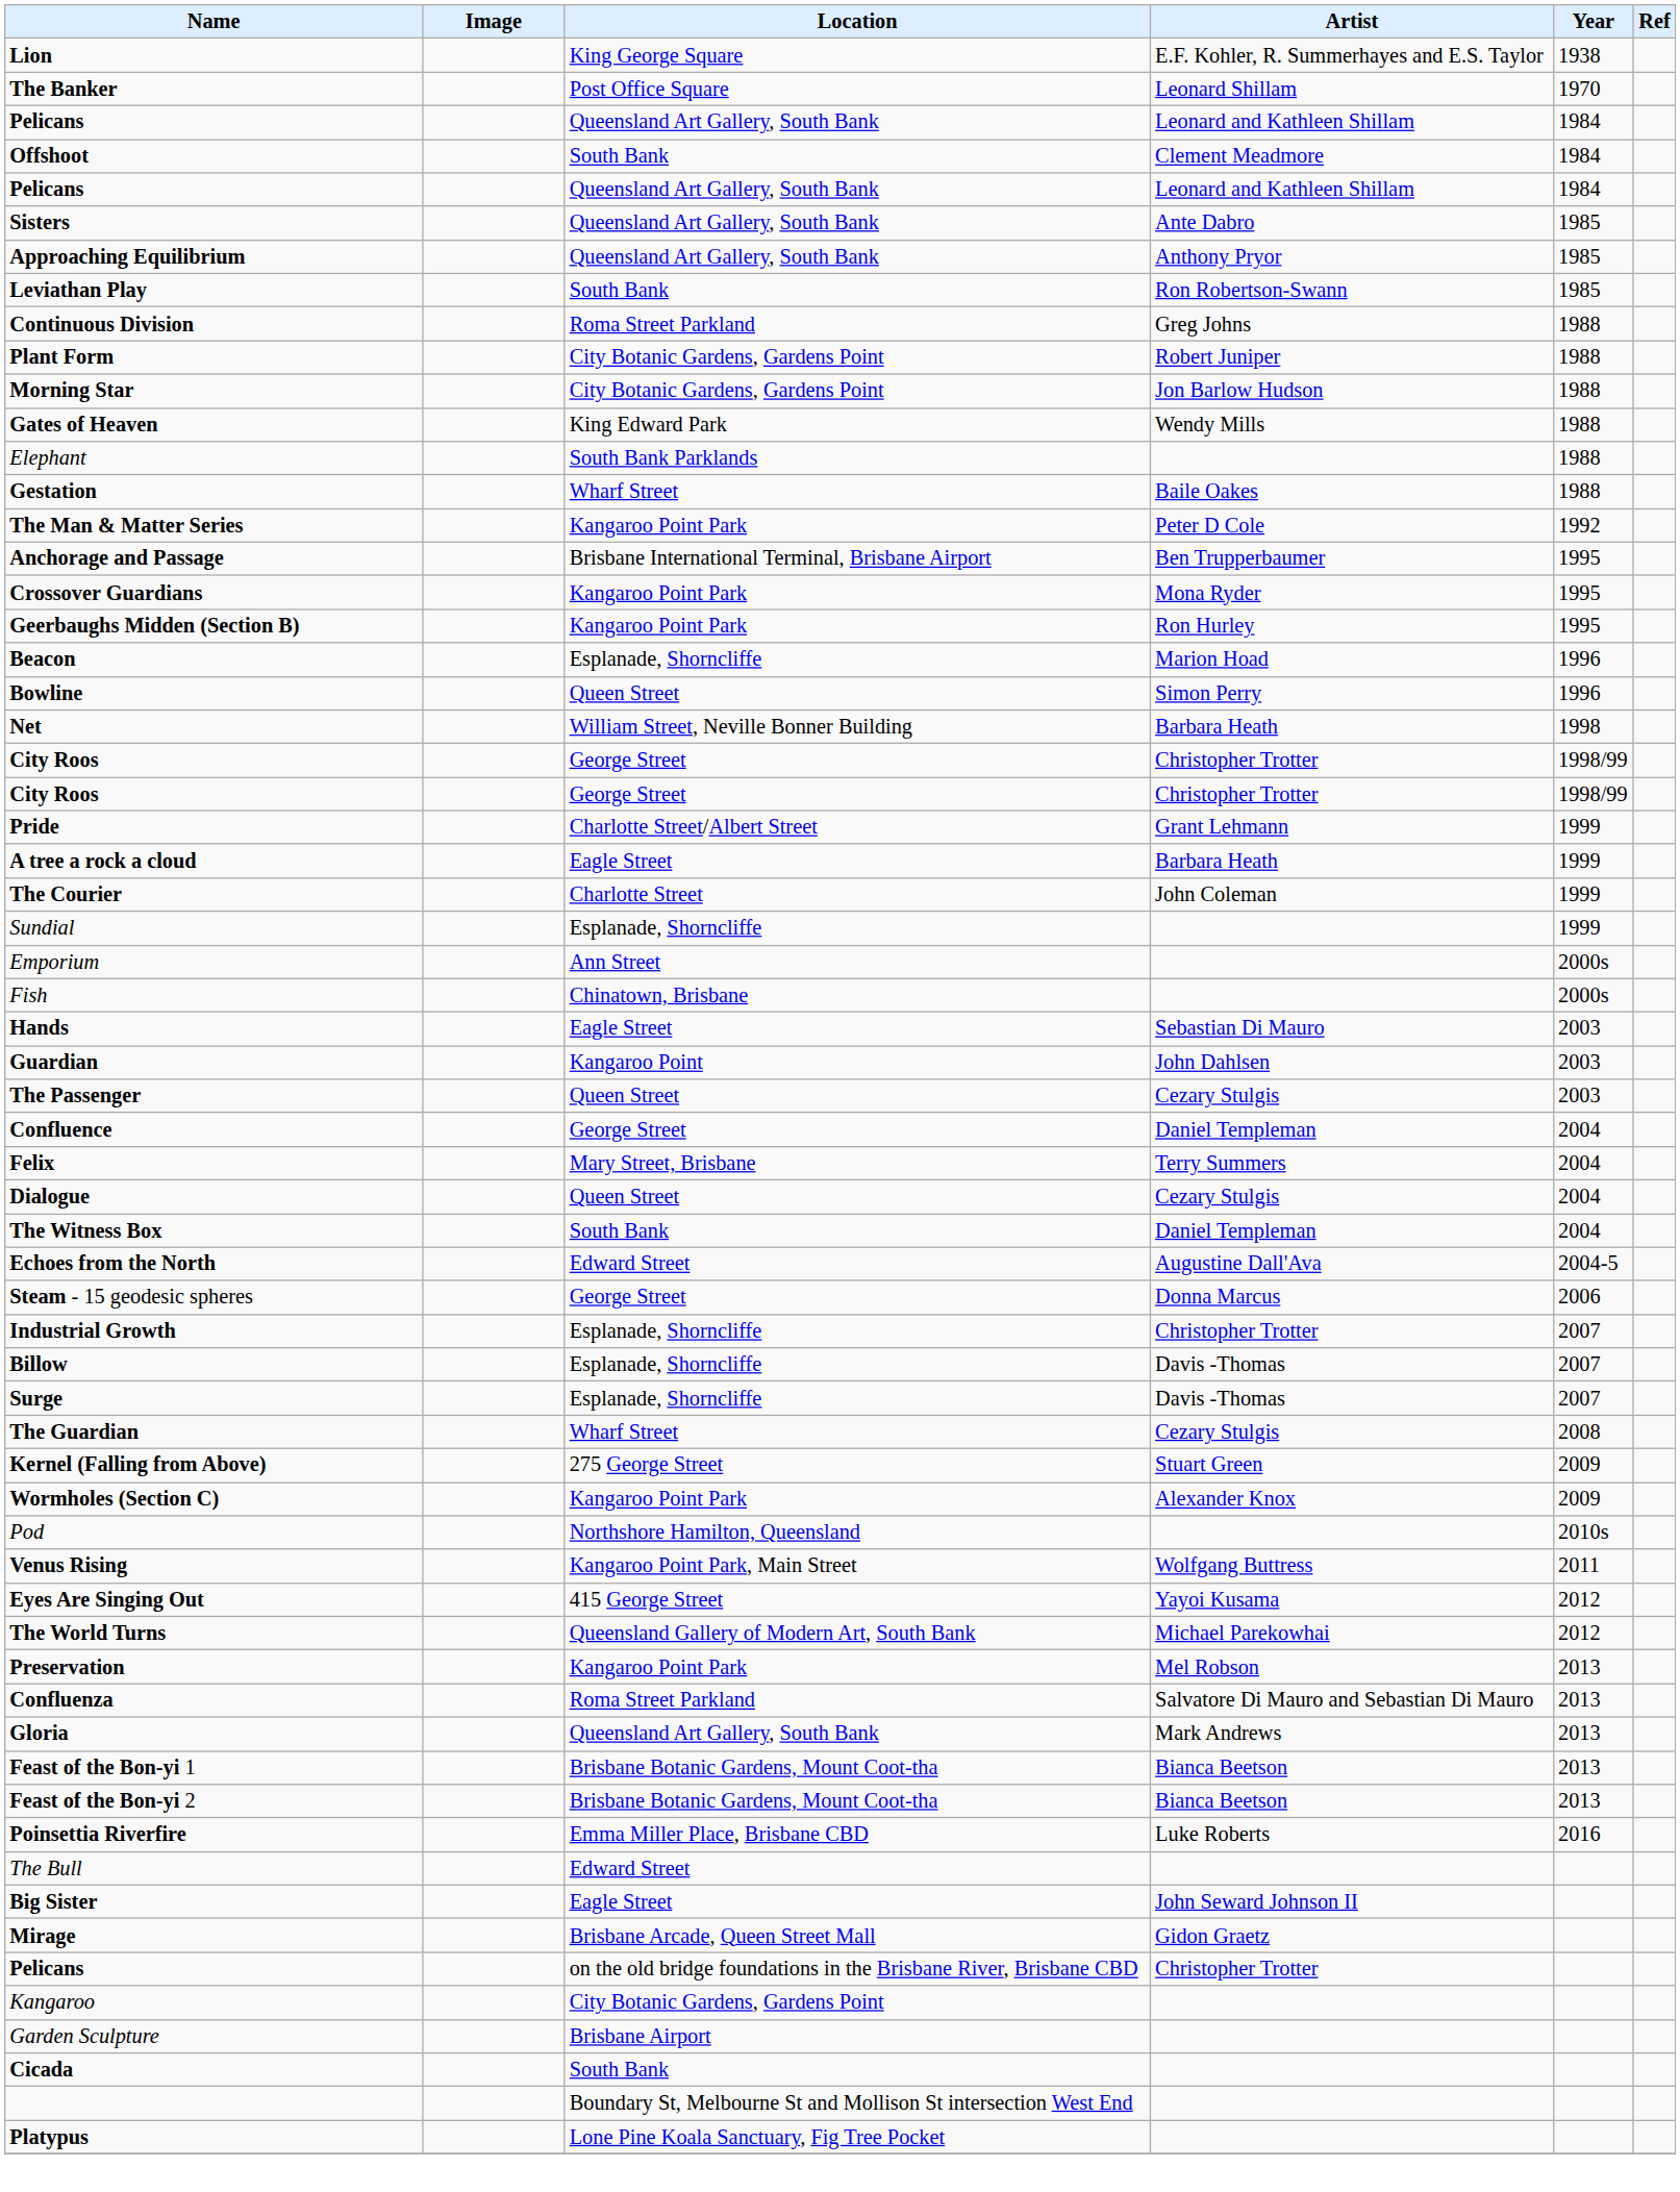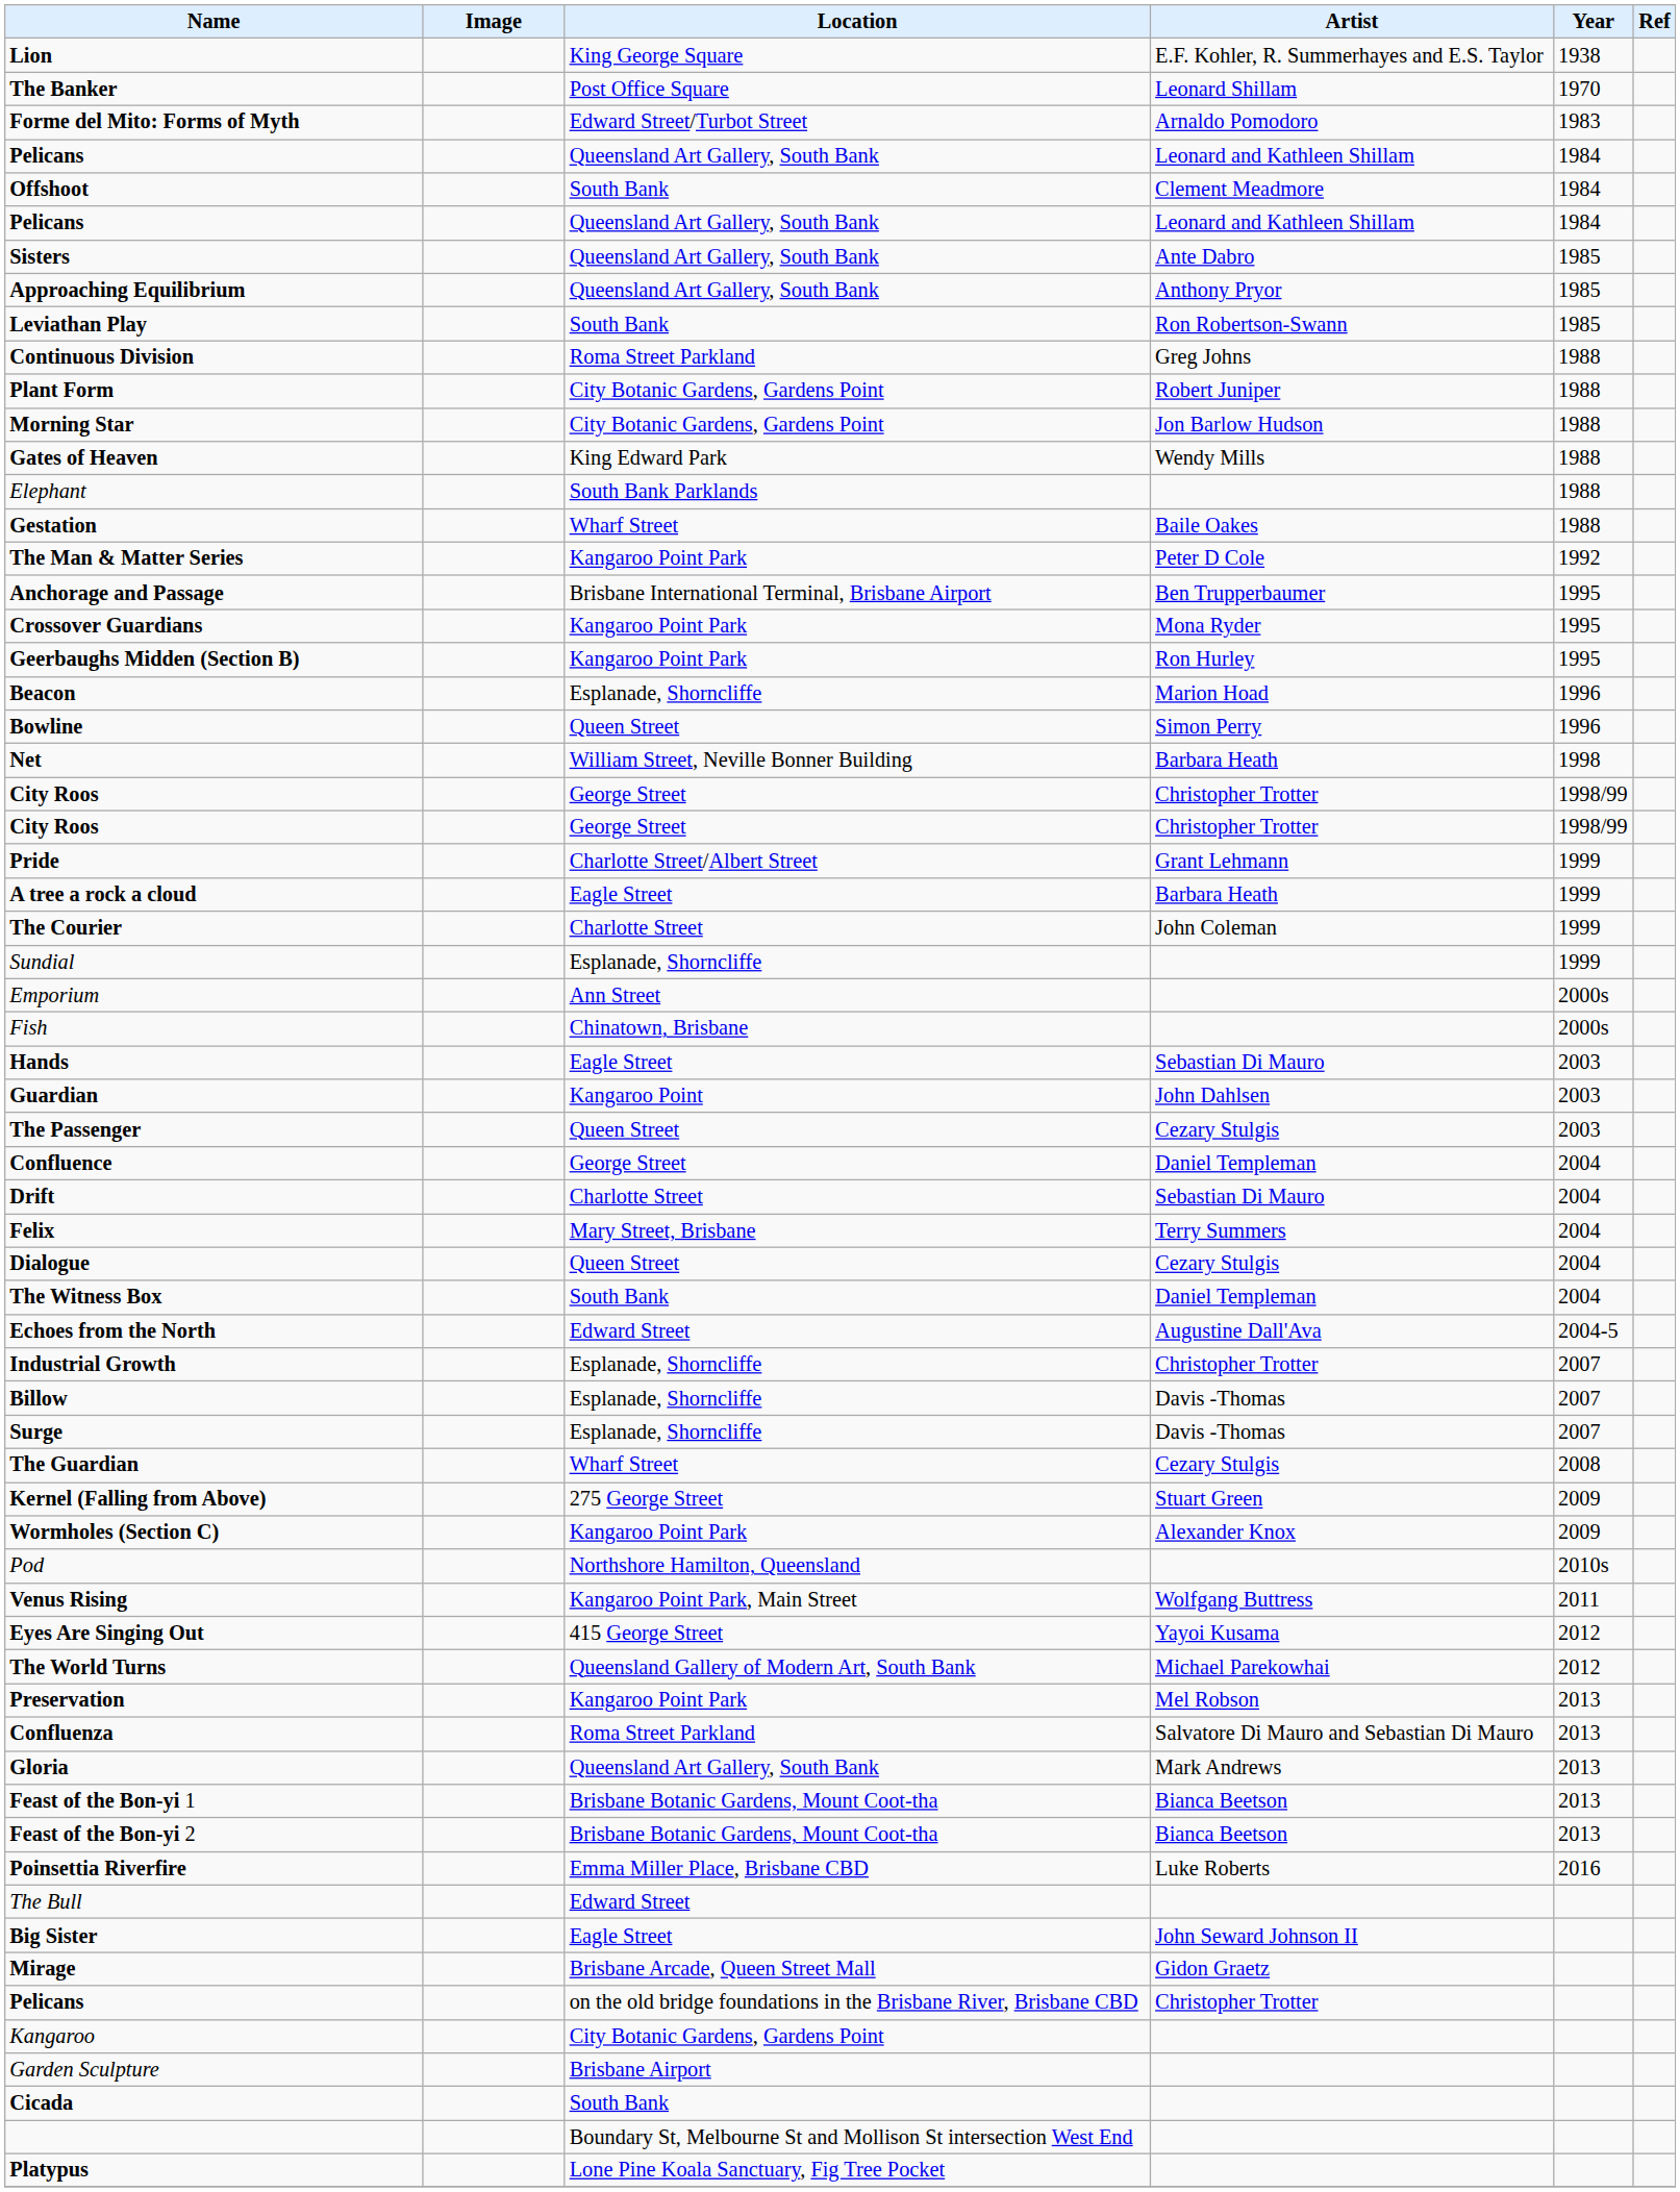+ row: Forme del Mito: Forms of Myth | Edward Street/Turbot Street | Arnaldo Pomodoro | 1983
+ row: Drift | Charlotte Street | Sebastian Di Mauro | 2004
- row: Steam - 15 geodesic spheres | George Street | Donna Marcus | 2006
